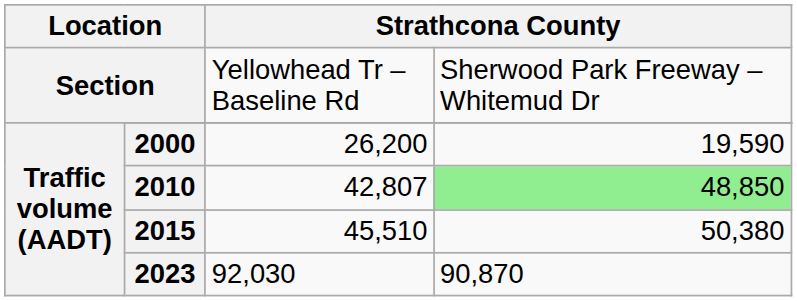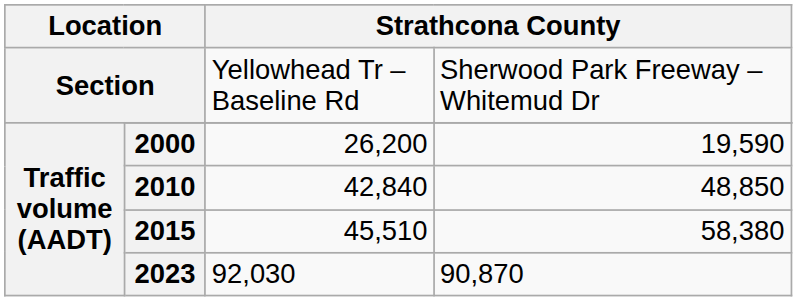2010 | column 3: 42,807 -> 42,840
2010 | column 4: lightgreen background -> no background
2015 | column 4: 50,380 -> 58,380
